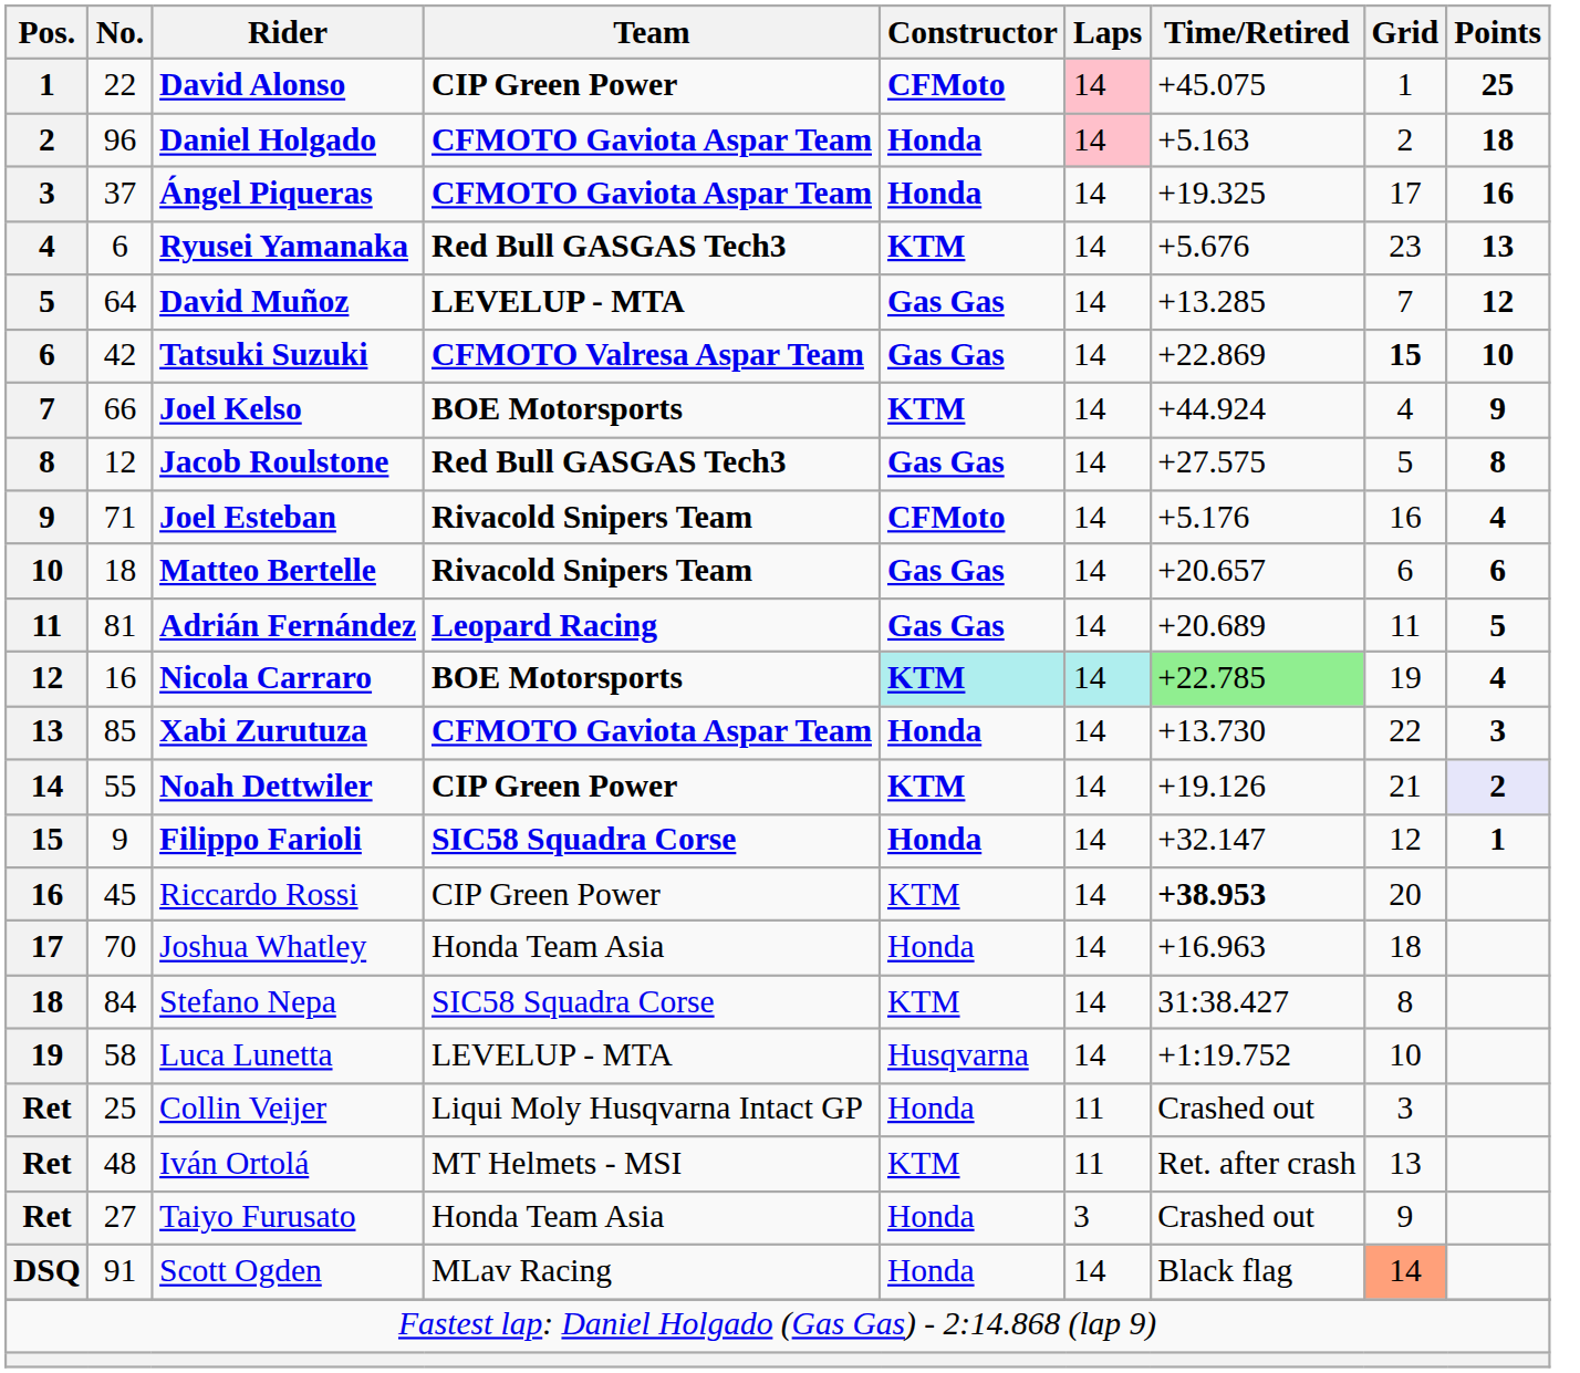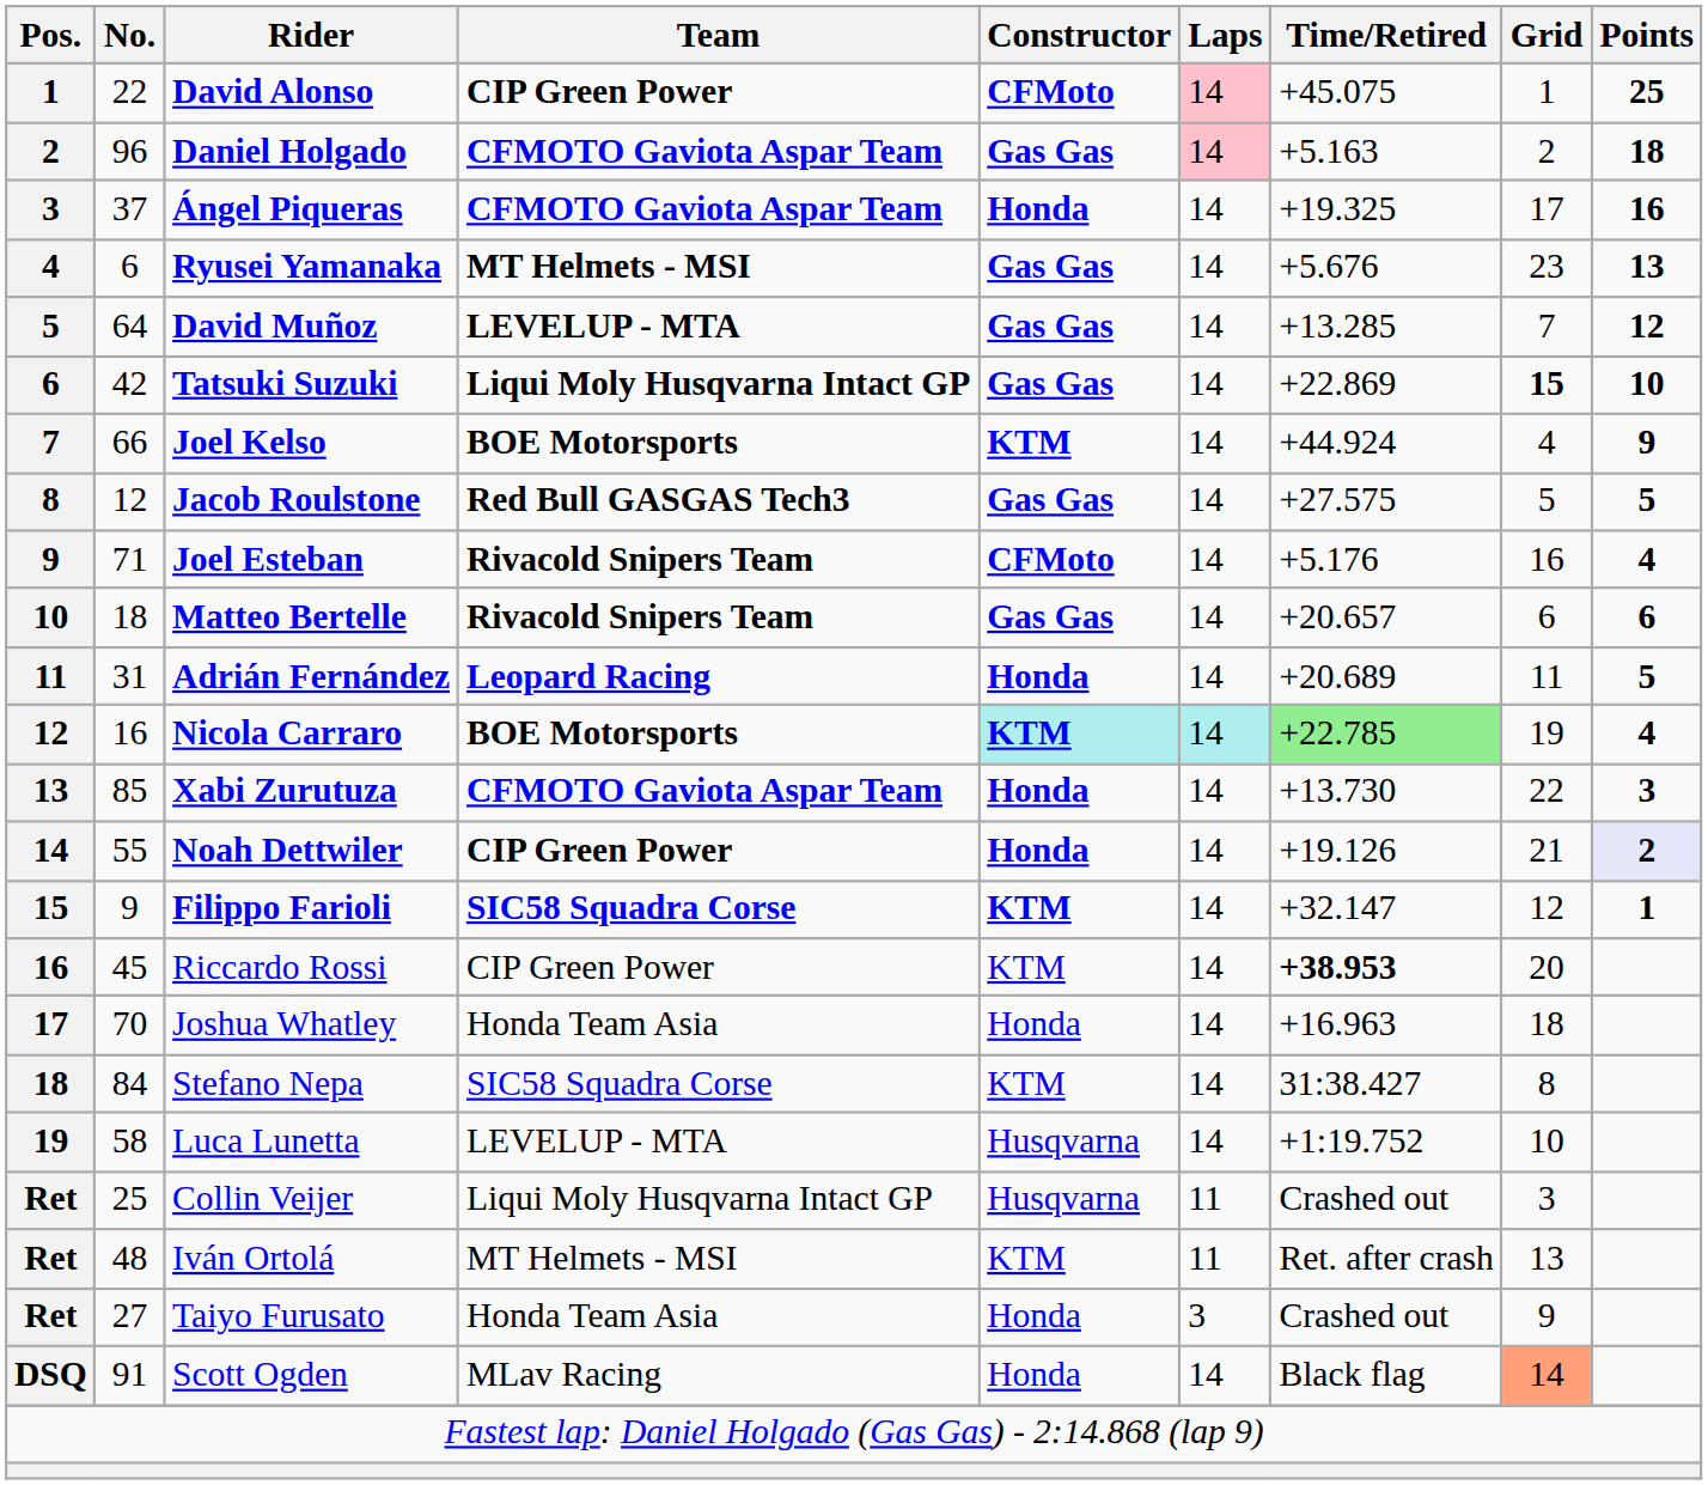Daniel Holgado | Constructor: Honda -> Gas Gas
Ryusei Yamanaka | Team: Red Bull GASGAS Tech3 -> MT Helmets - MSI
Ryusei Yamanaka | Constructor: KTM -> Gas Gas
Tatsuki Suzuki | Team: CFMOTO Valresa Aspar Team -> Liqui Moly Husqvarna Intact GP
Jacob Roulstone | Points: 8 -> 5
Adrián Fernández | No.: 81 -> 31
Adrián Fernández | Constructor: Gas Gas -> Honda
Noah Dettwiler | Constructor: KTM -> Honda
Filippo Farioli | Constructor: Honda -> KTM
Collin Veijer | Constructor: Honda -> Husqvarna
